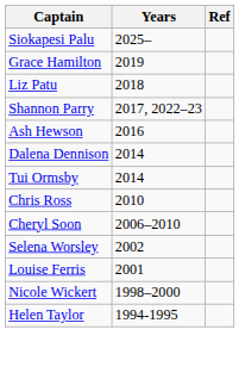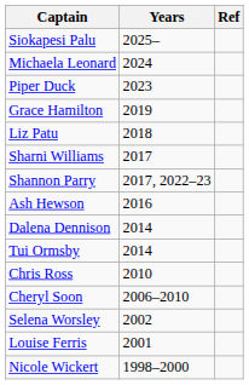+ row: Michaela Leonard | 2024
+ row: Piper Duck | 2023
+ row: Sharni Williams | 2017
- row: Helen Taylor | 1994-1995
